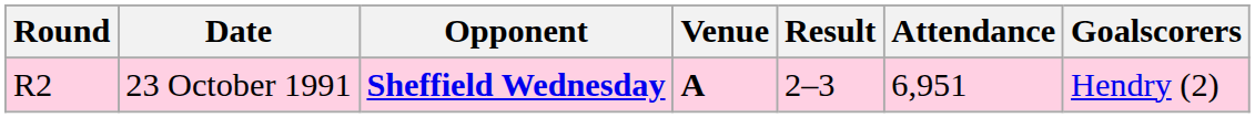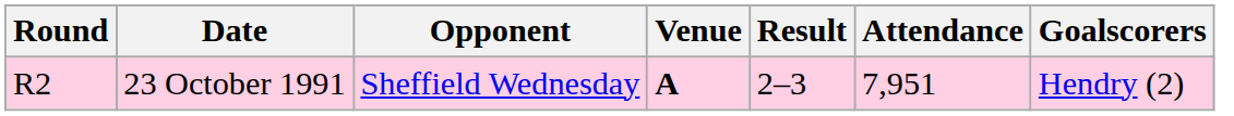23 October 1991 | Opponent: bold -> normal
23 October 1991 | Attendance: 6,951 -> 7,951
